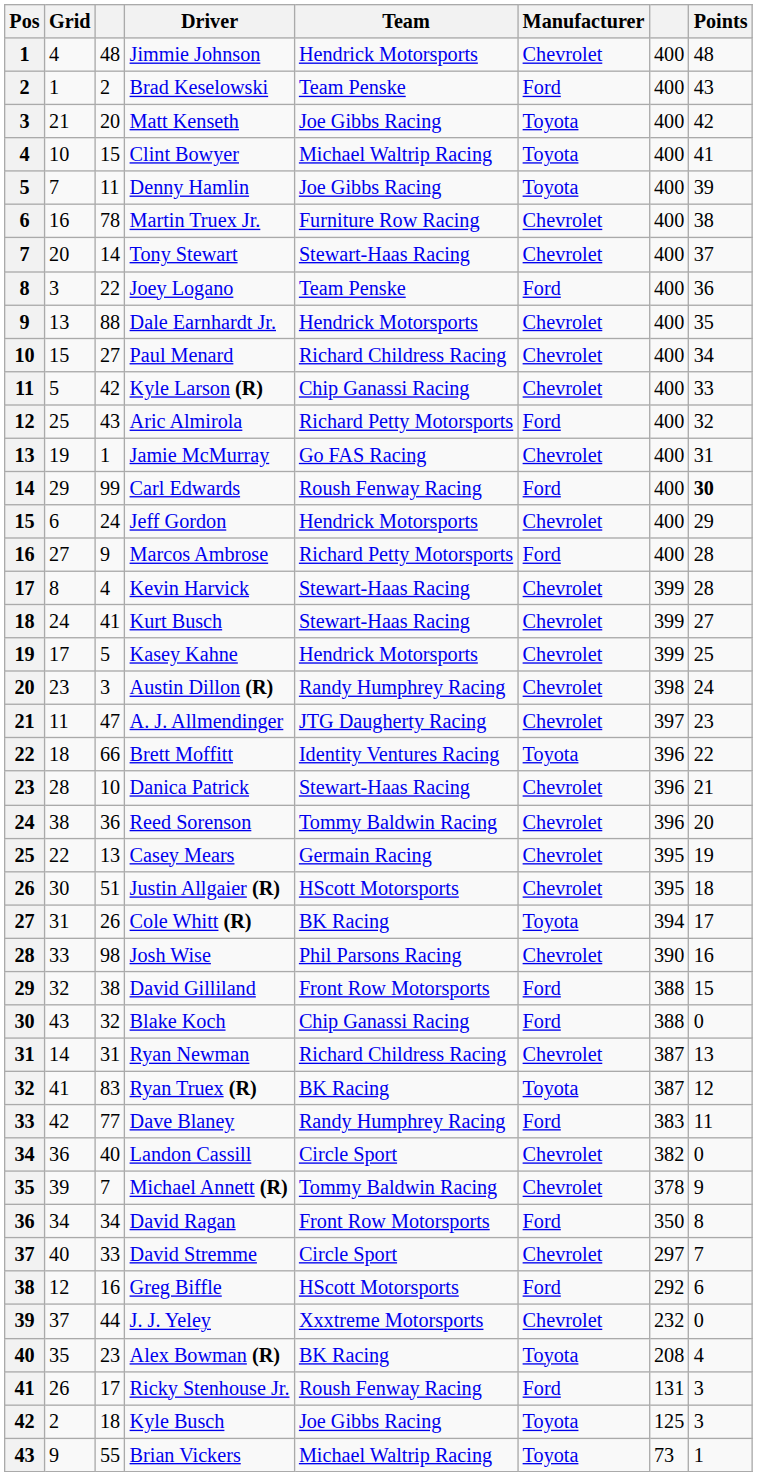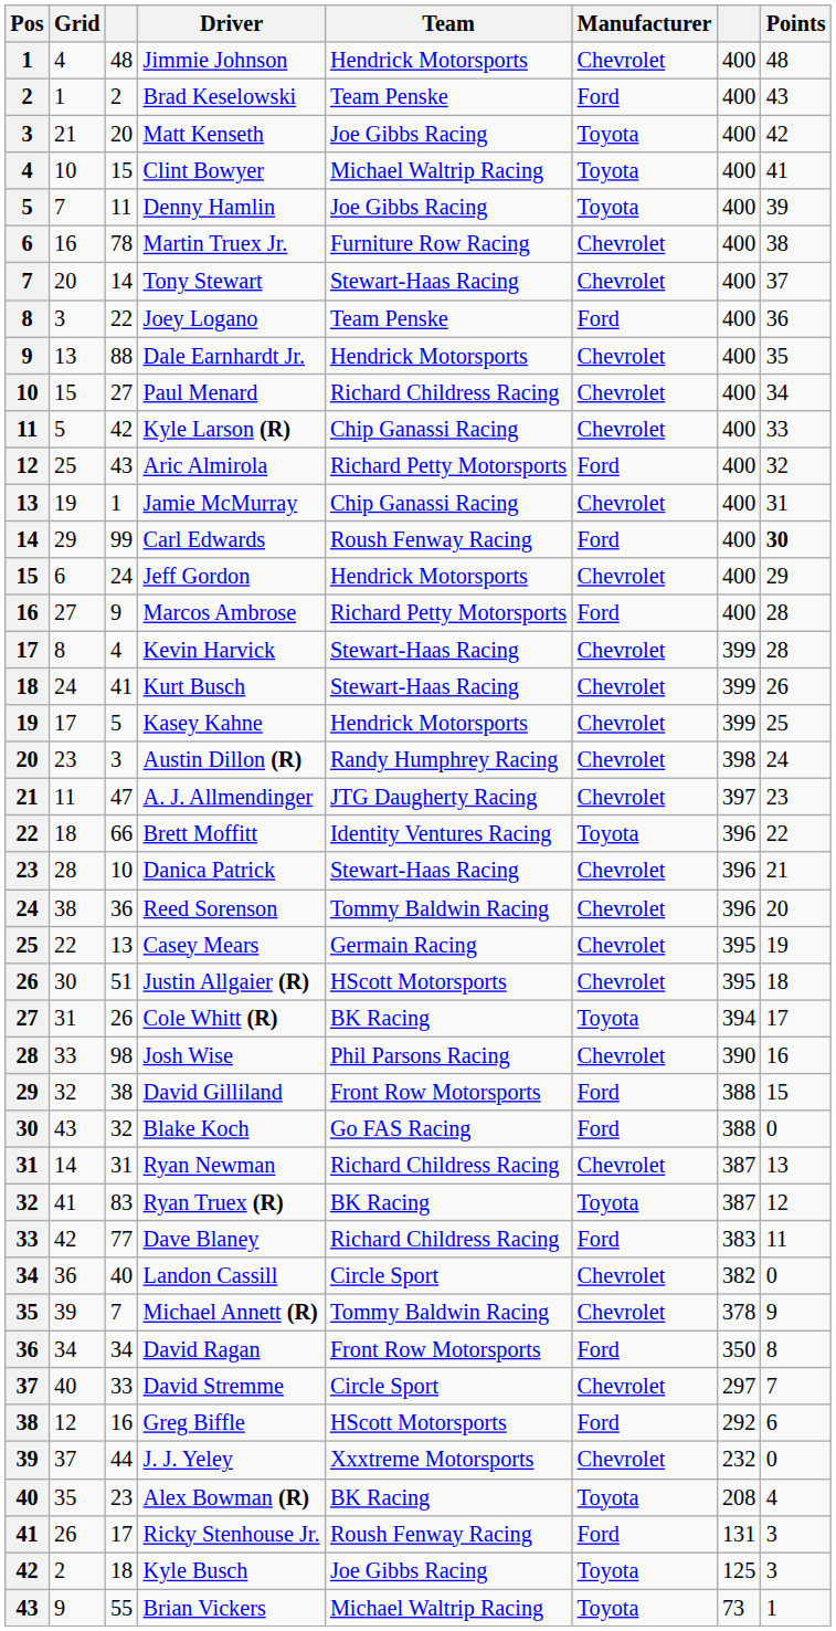Jamie McMurray | Team: Go FAS Racing -> Chip Ganassi Racing
Kurt Busch | Points: 27 -> 26
Blake Koch | Team: Chip Ganassi Racing -> Go FAS Racing
Dave Blaney | Team: Randy Humphrey Racing -> Richard Childress Racing
